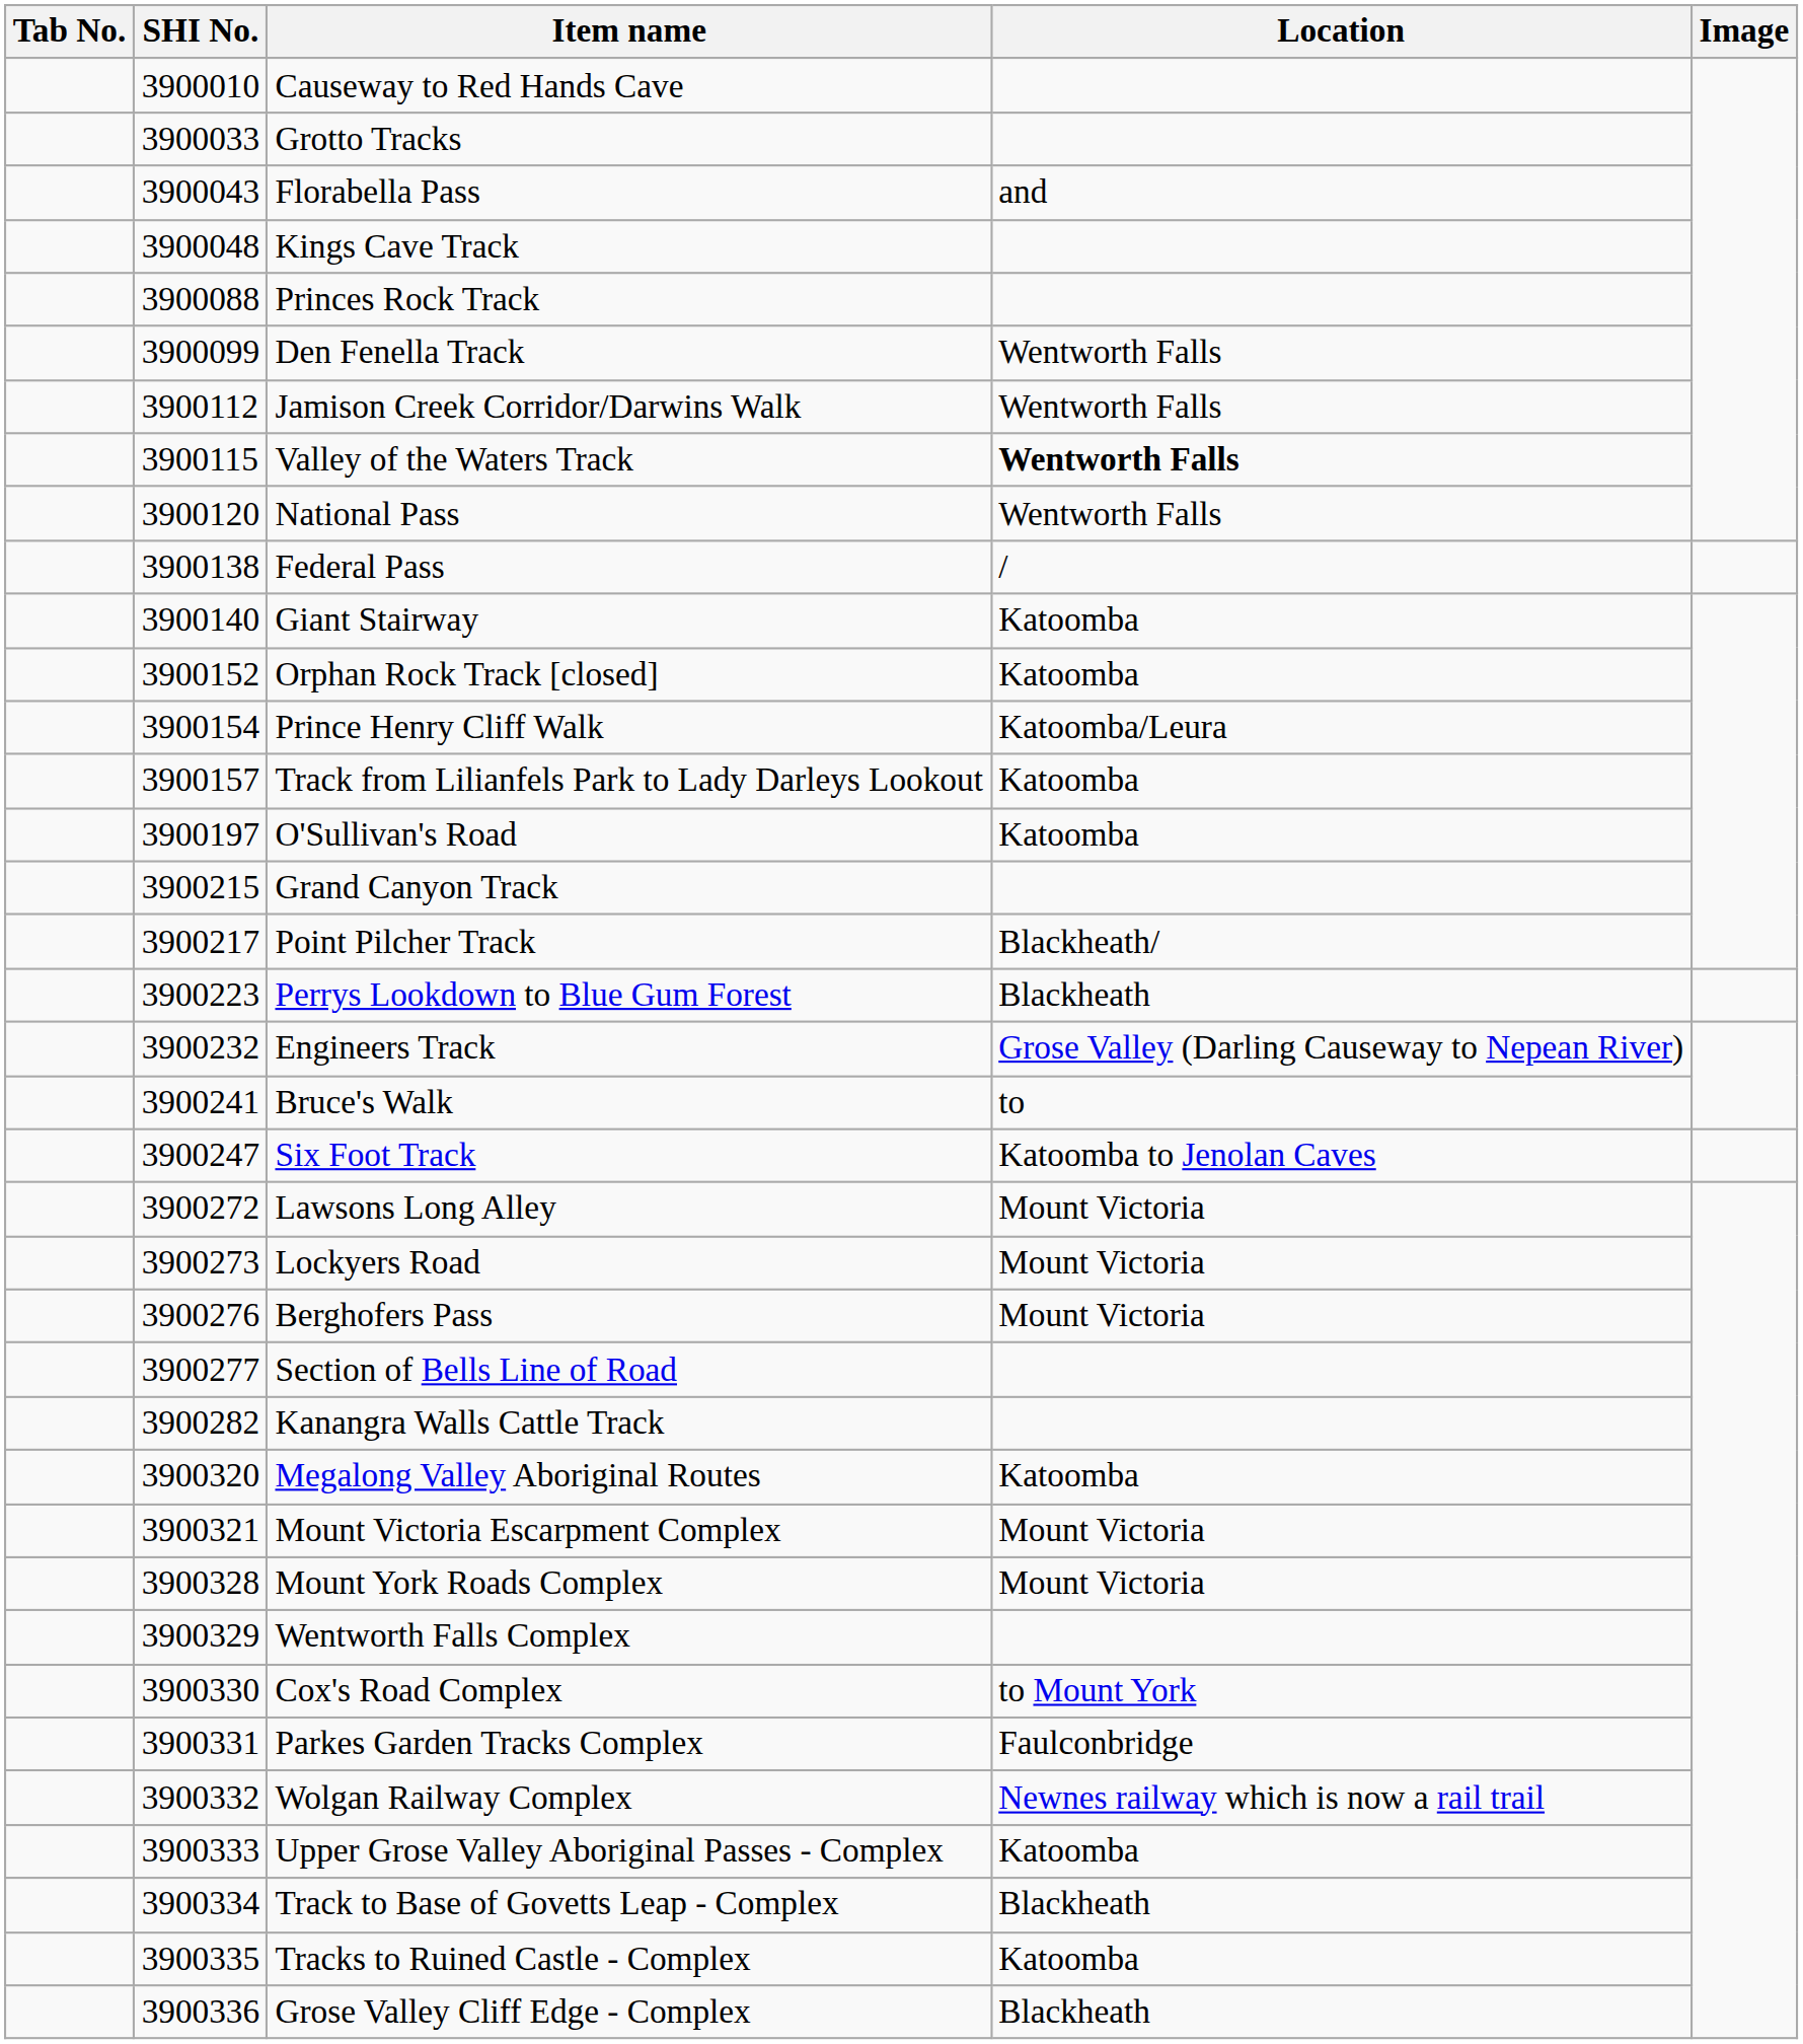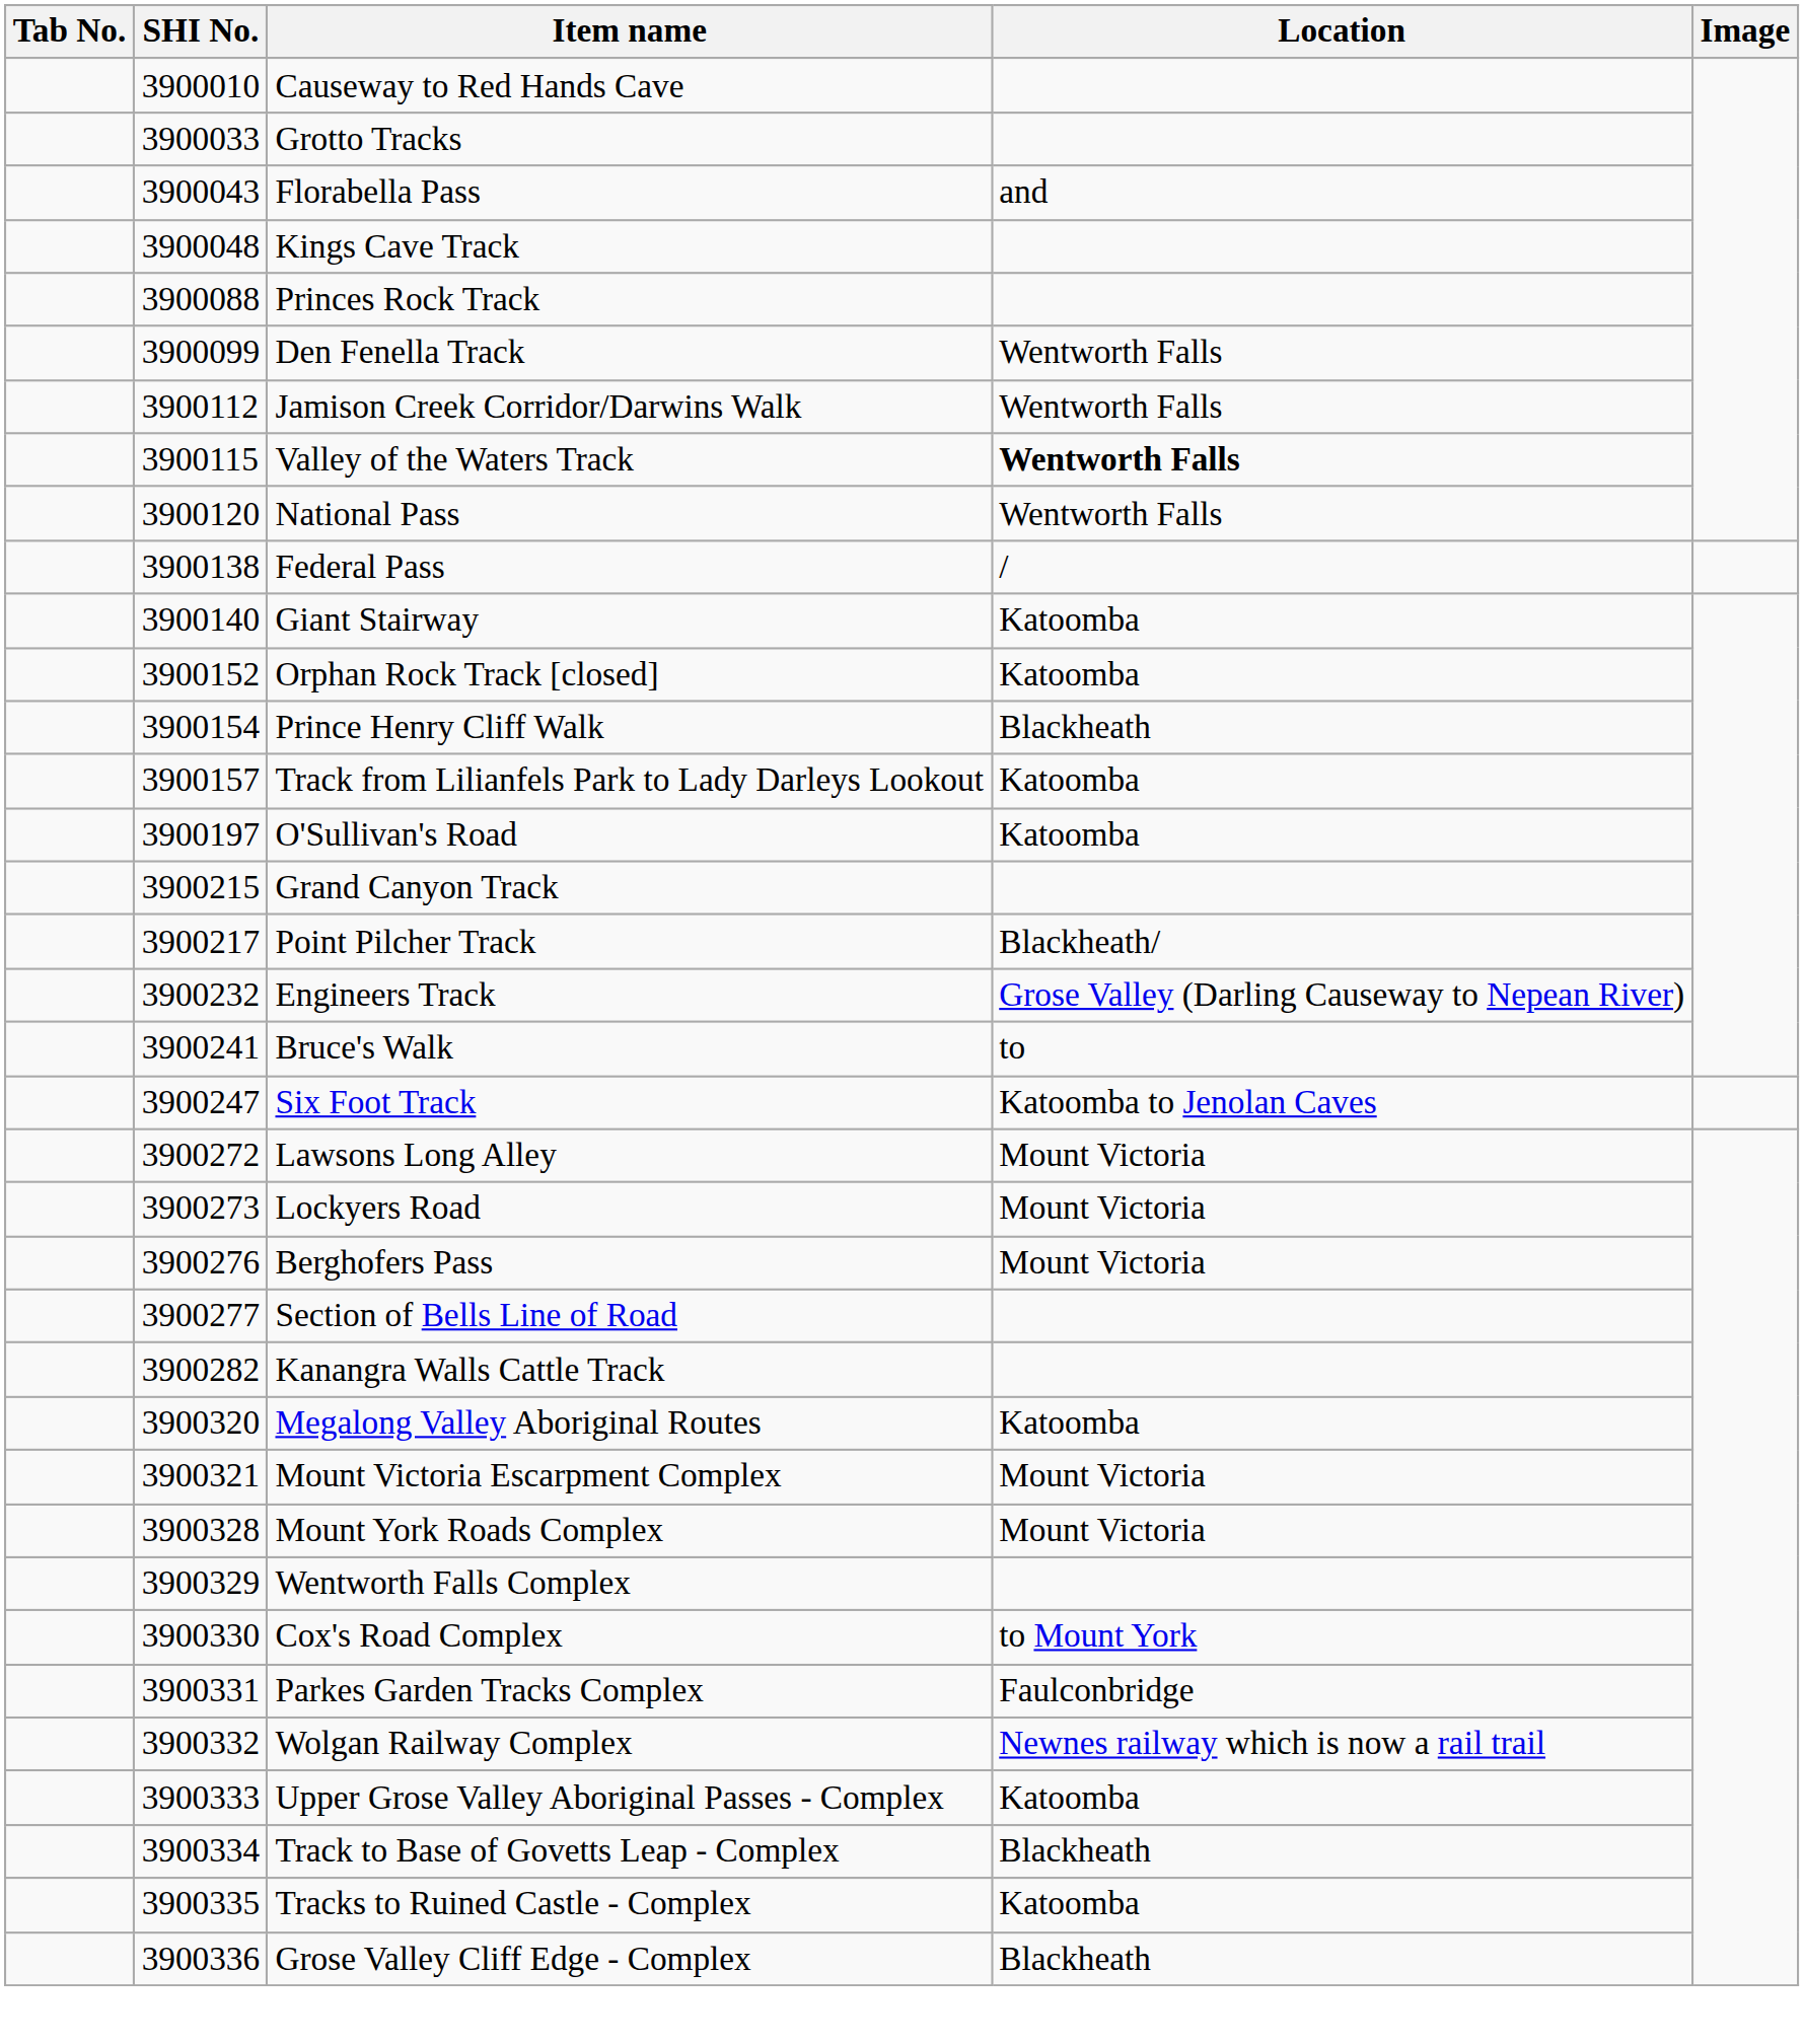Prince Henry Cliff Walk | Location: Katoomba/Leura -> Blackheath
- row: 3900223 | Perrys Lookdown to Blue Gum Forest | Blackheath
